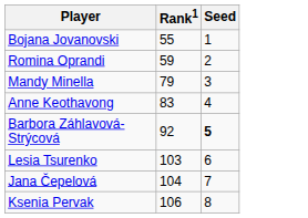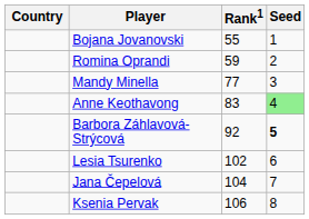+ column: Country
Mandy Minella | Rank1: 79 -> 77
Anne Keothavong | Seed: no background -> lightgreen background
Lesia Tsurenko | Rank1: 103 -> 102
